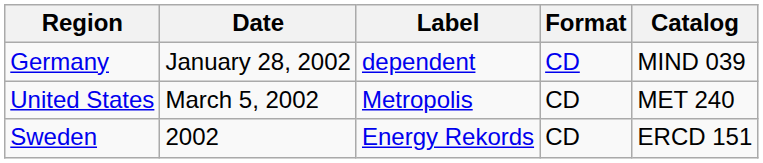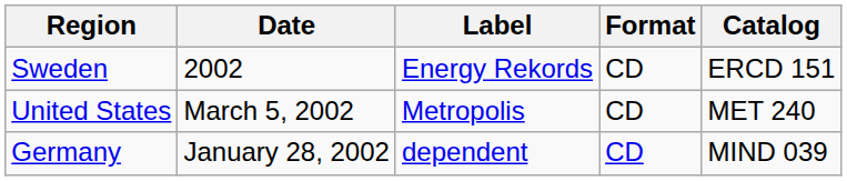rows swapped: Germany <-> Sweden
